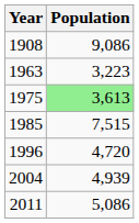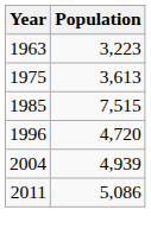- row: 1908 | 9,086
1975 | Population: lightgreen background -> no background
